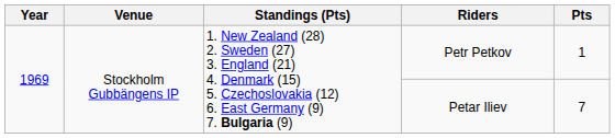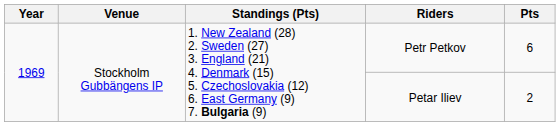Petr Petkov | Pts: 1 -> 6
Petar Iliev | Pts: 7 -> 2
